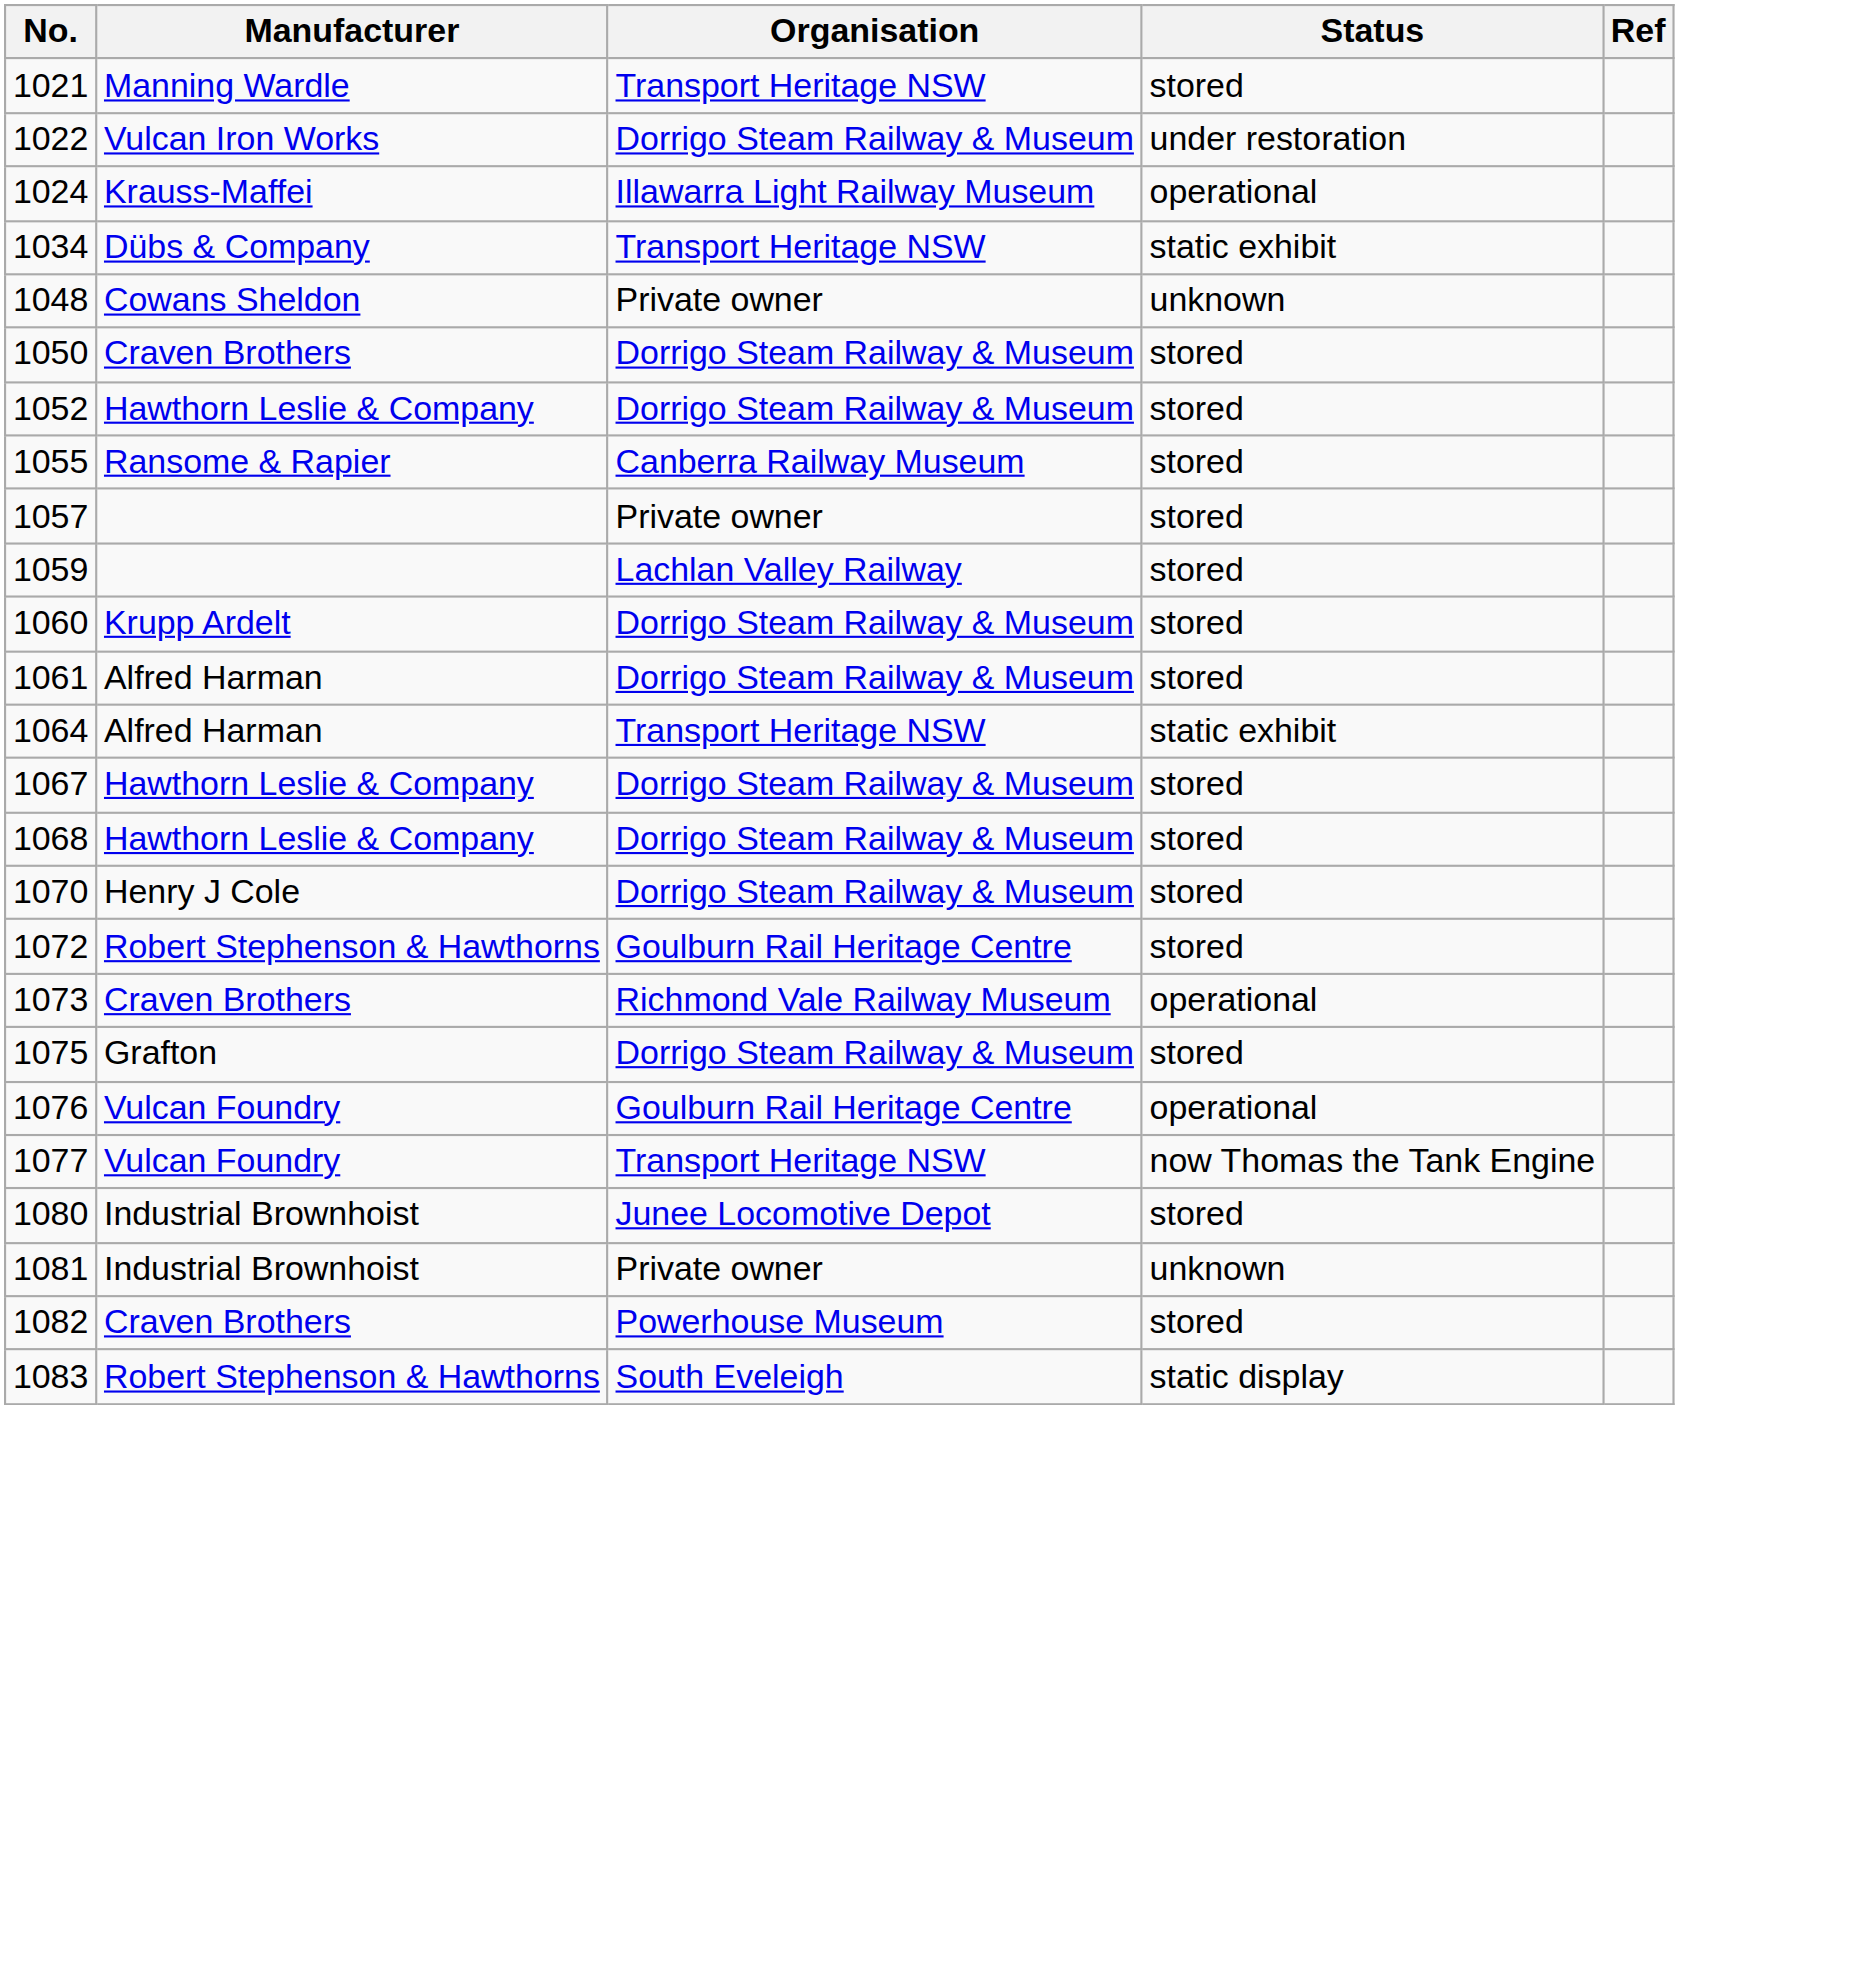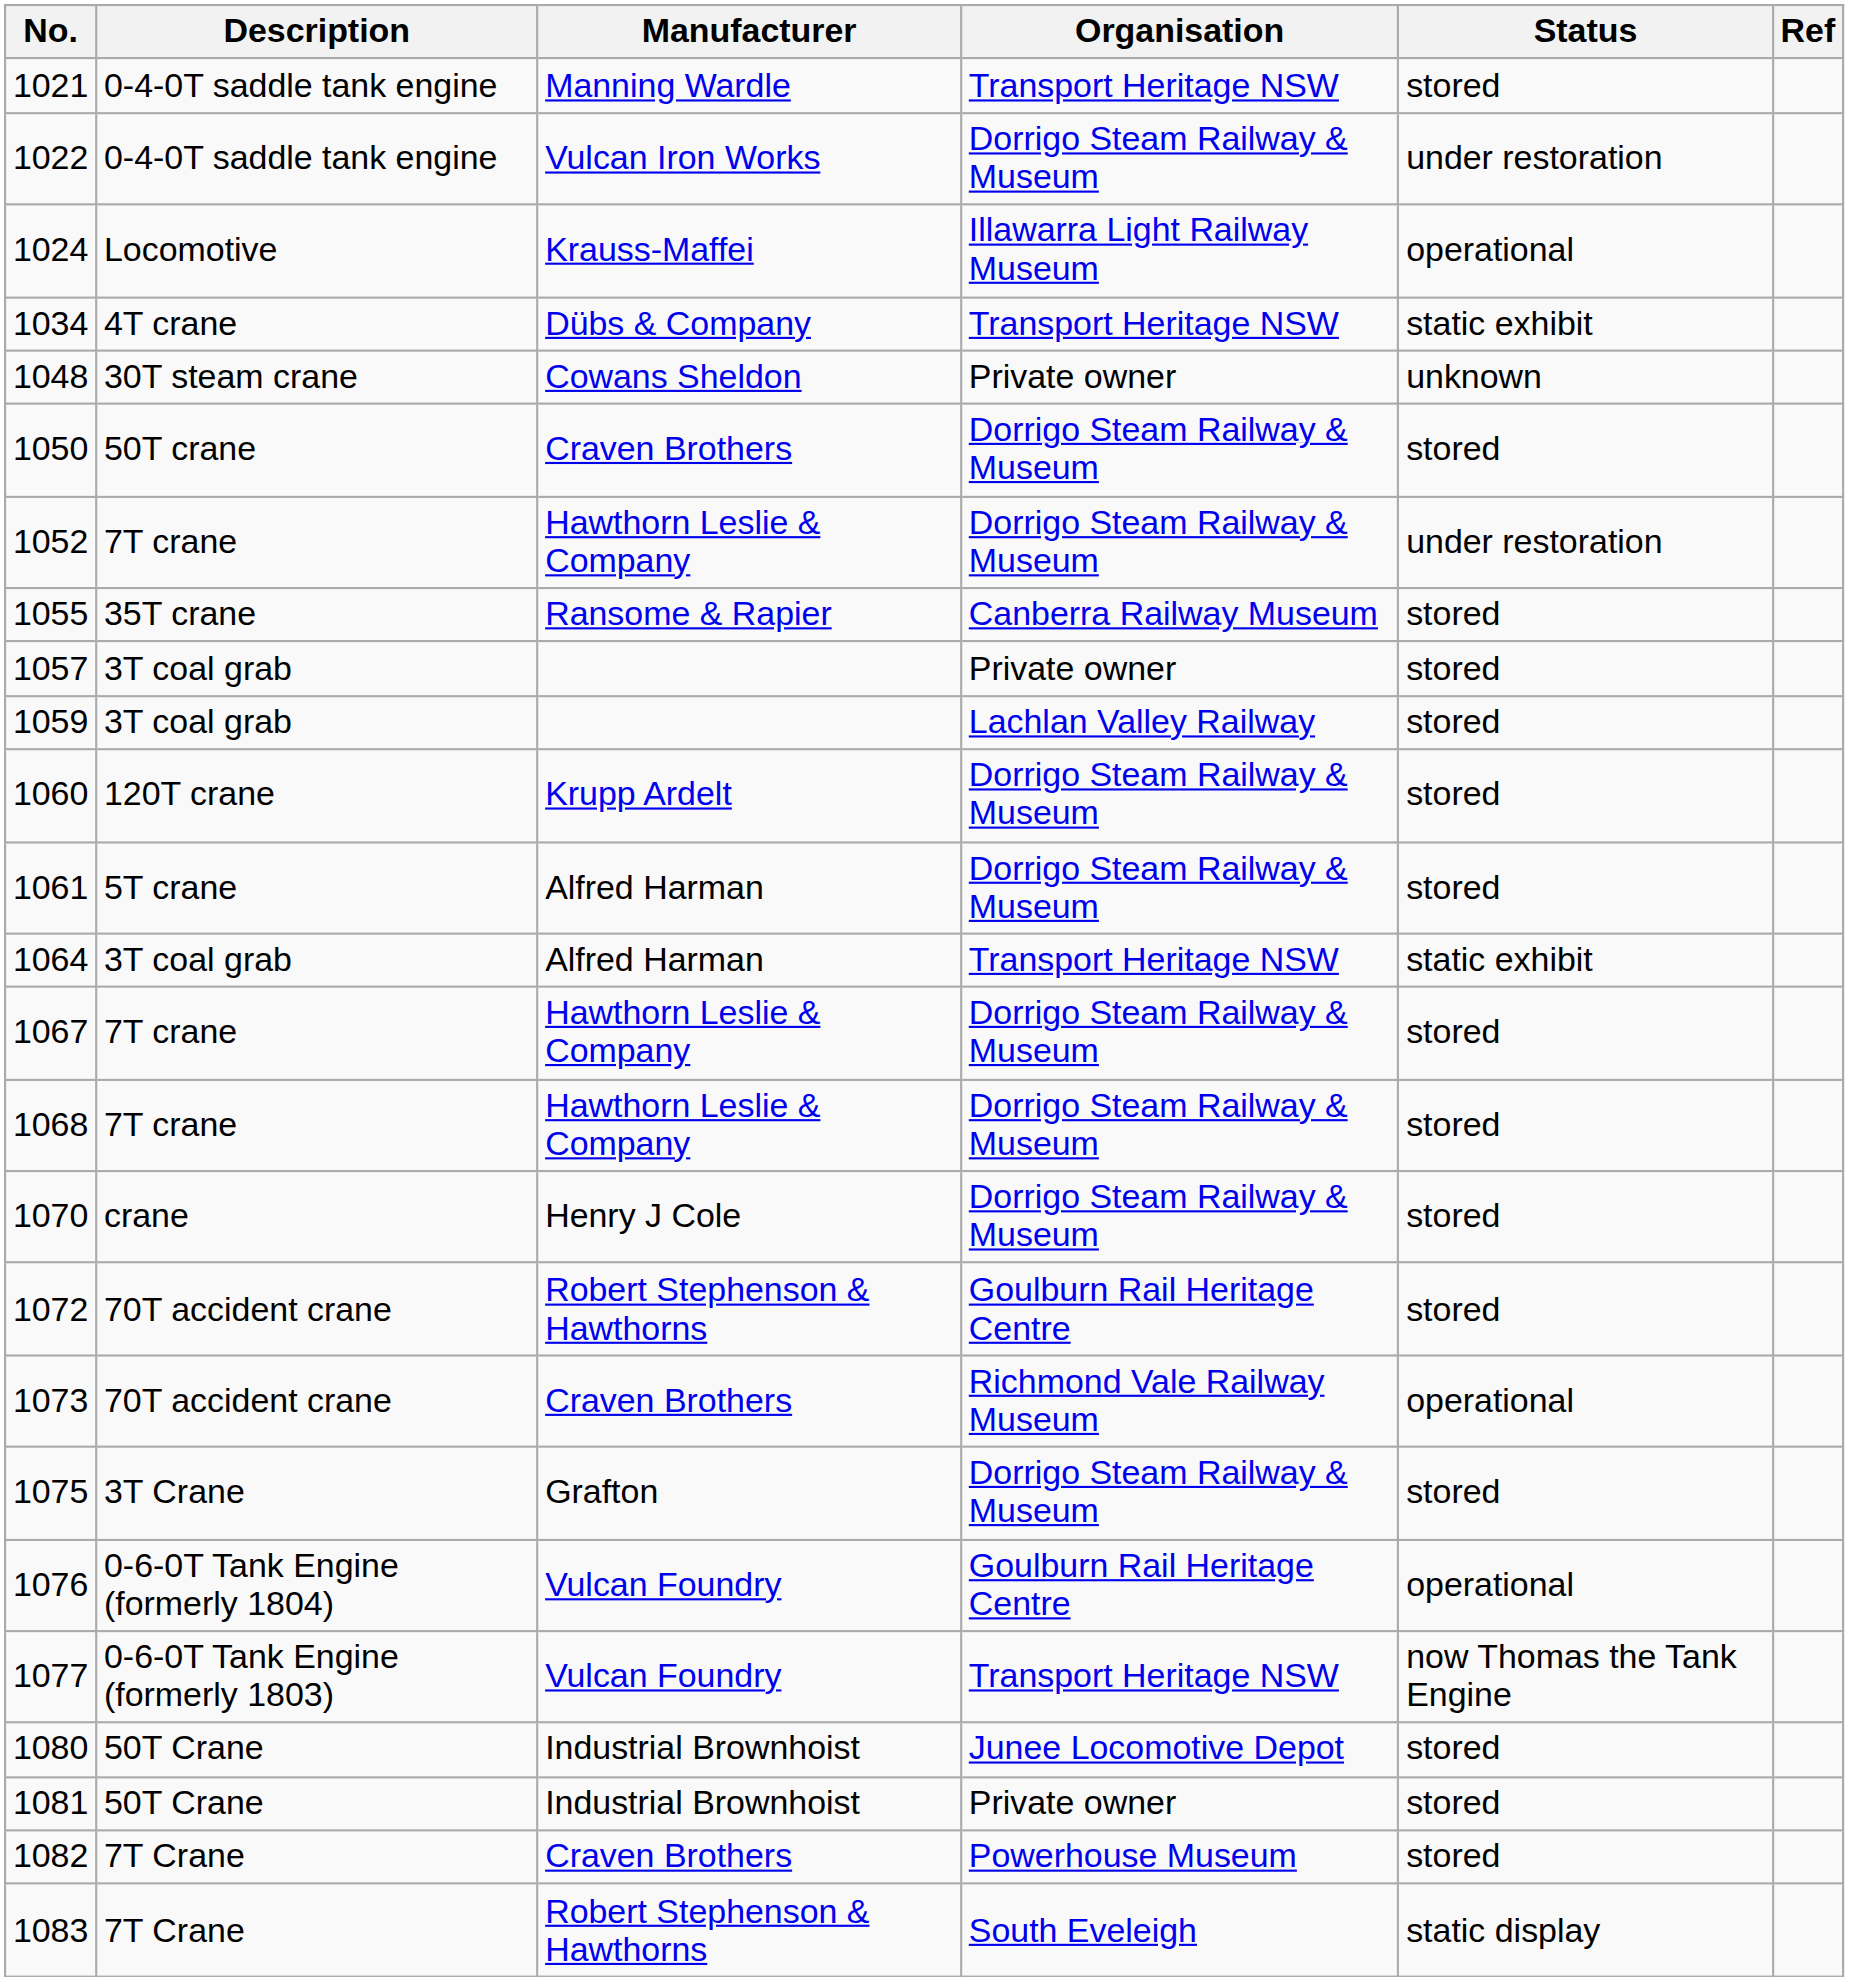+ column: Description | 0-4-0T saddle tank engine | 0-4-0T saddle tank engine | Locomotive | 4T crane | 30T steam crane | 50T crane | 7T crane | 35T crane | 3T coal grab | 3T coal grab | 120T crane | 5T crane | 3T coal grab | 7T crane | 7T crane | crane | 70T accident crane | 70T accident crane | 3T Crane | 0-6-0T Tank Engine (formerly 1804) | 0-6-0T Tank Engine (formerly 1803) | 50T Crane | 50T Crane | 7T Crane | 7T Crane
1052 | Status: stored -> under restoration
1081 | Status: unknown -> stored
